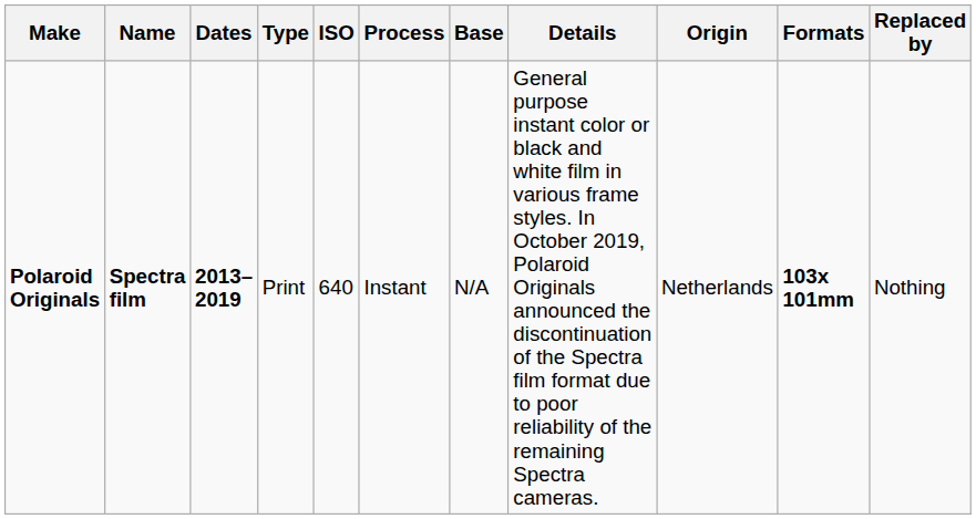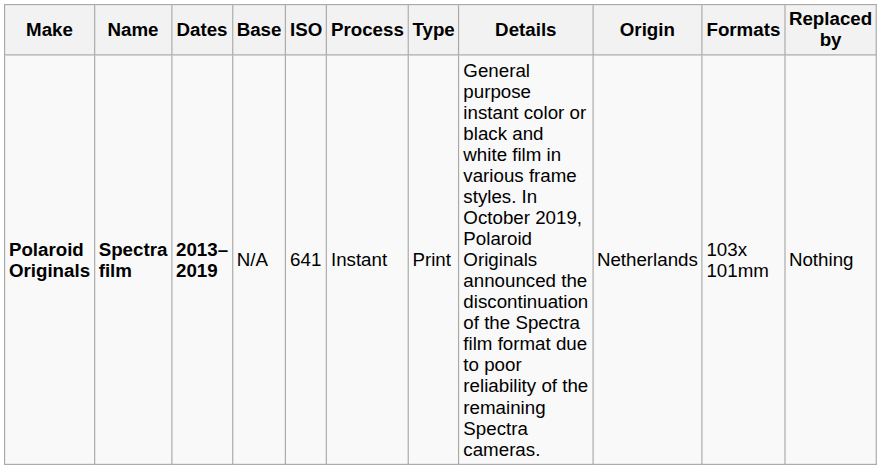columns swapped: Base <-> Type
Polaroid Originals | ISO: 640 -> 641
Polaroid Originals | Formats: bold -> normal
